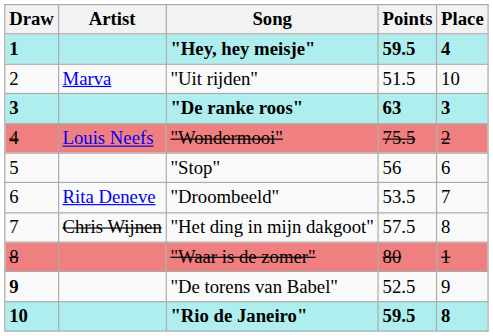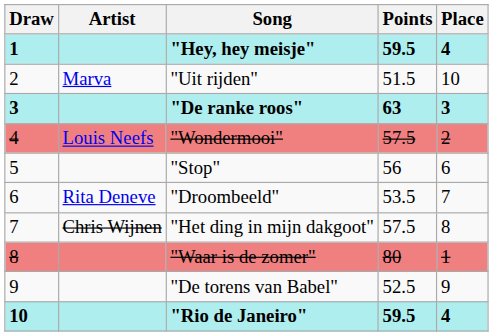"Wondermooi" | Points: 75.5 -> 57.5
"De torens van Babel" | Draw: bold -> normal
"Rio de Janeiro" | Place: 8 -> 4
